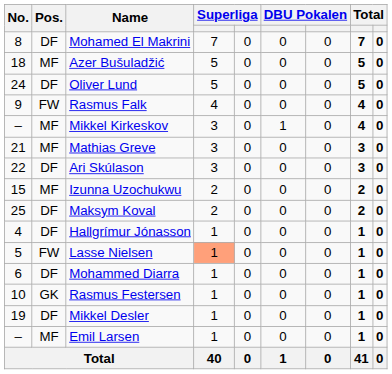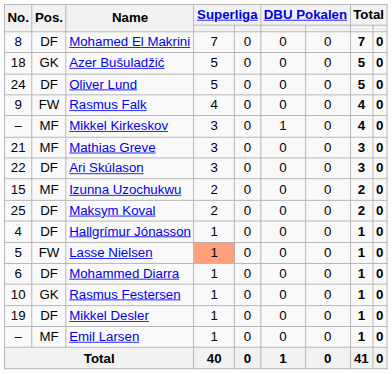Azer Bušuladžić | Pos.: MF -> GK
